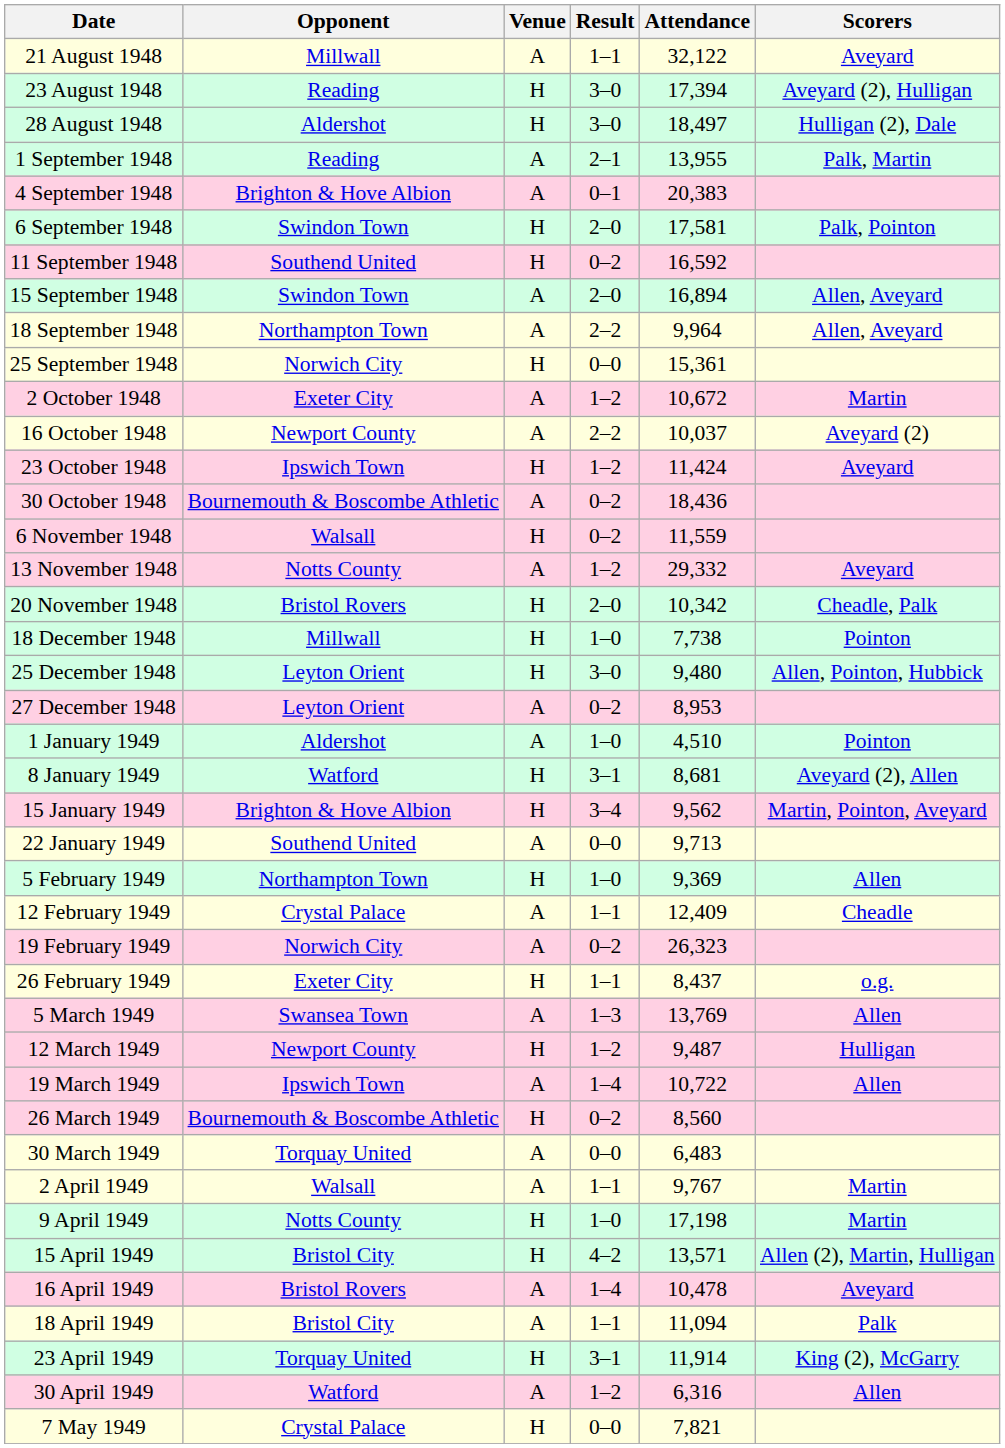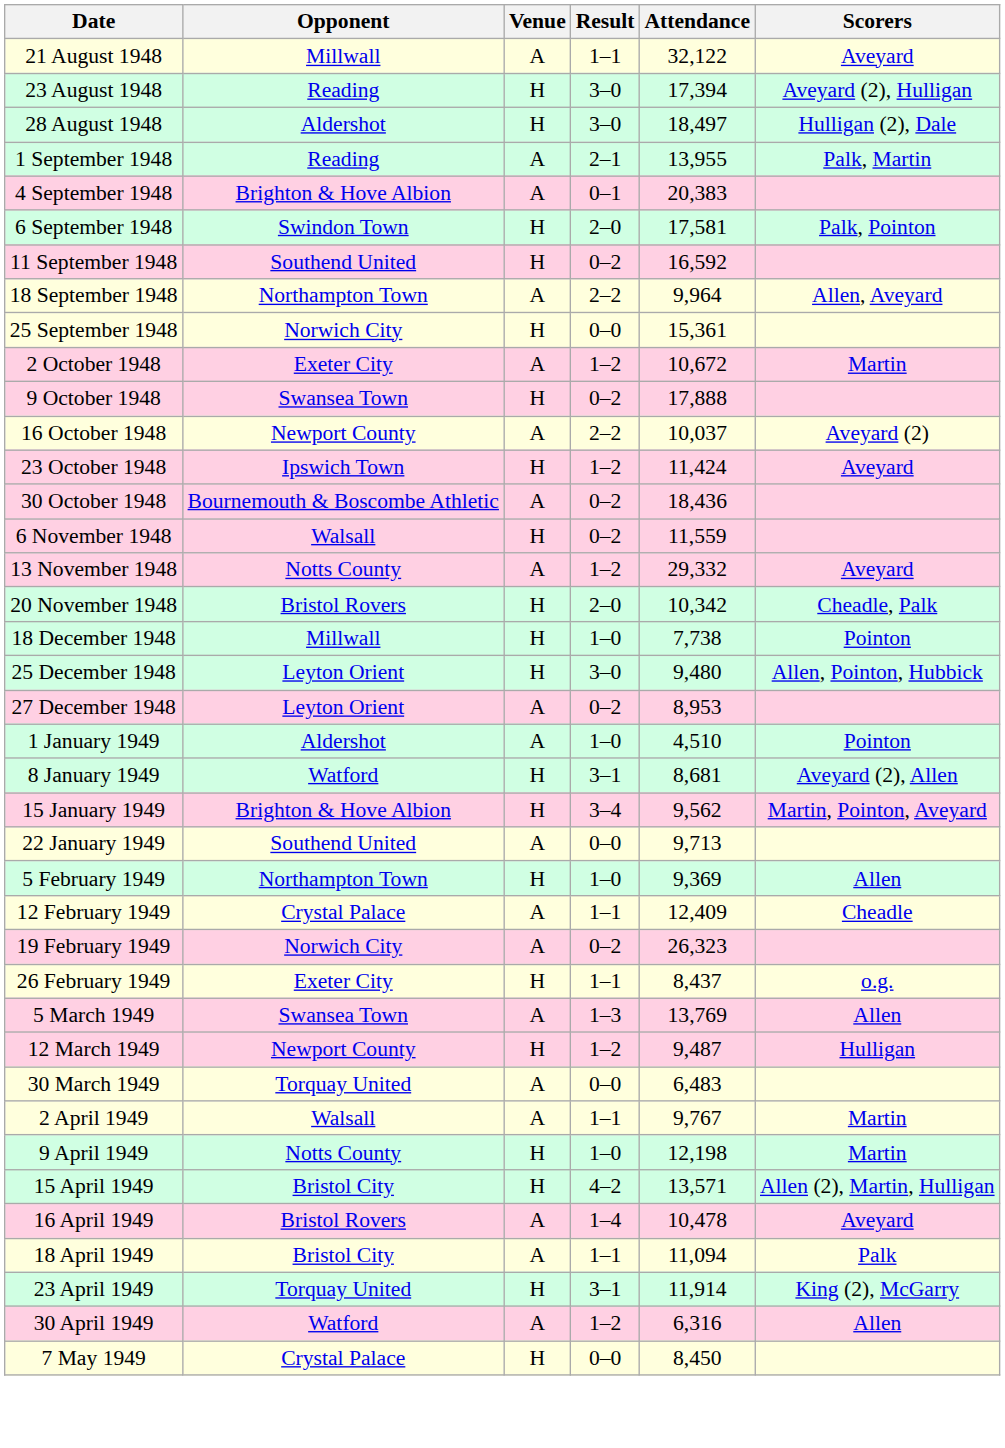- row: 15 September 1948 | Swindon Town | A | 2–0 | 16,894 | Allen, Aveyard
+ row: 9 October 1948 | Swansea Town | H | 0–2 | 17,888
- row: 19 March 1949 | Ipswich Town | A | 1–4 | 10,722 | Allen
- row: 26 March 1949 | Bournemouth & Boscombe Athletic | H | 0–2 | 8,560
9 April 1949 | Attendance: 17,198 -> 12,198
7 May 1949 | Attendance: 7,821 -> 8,450
